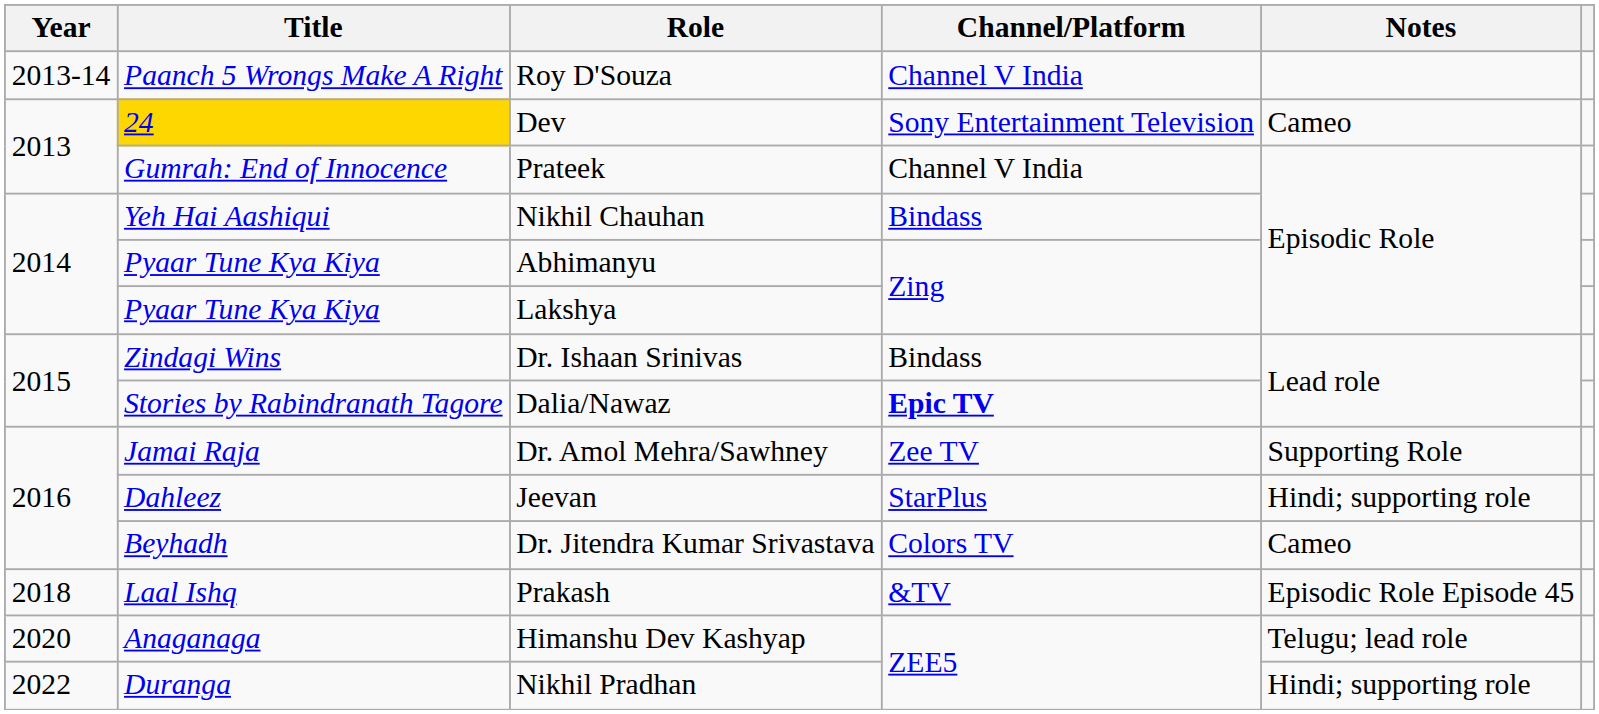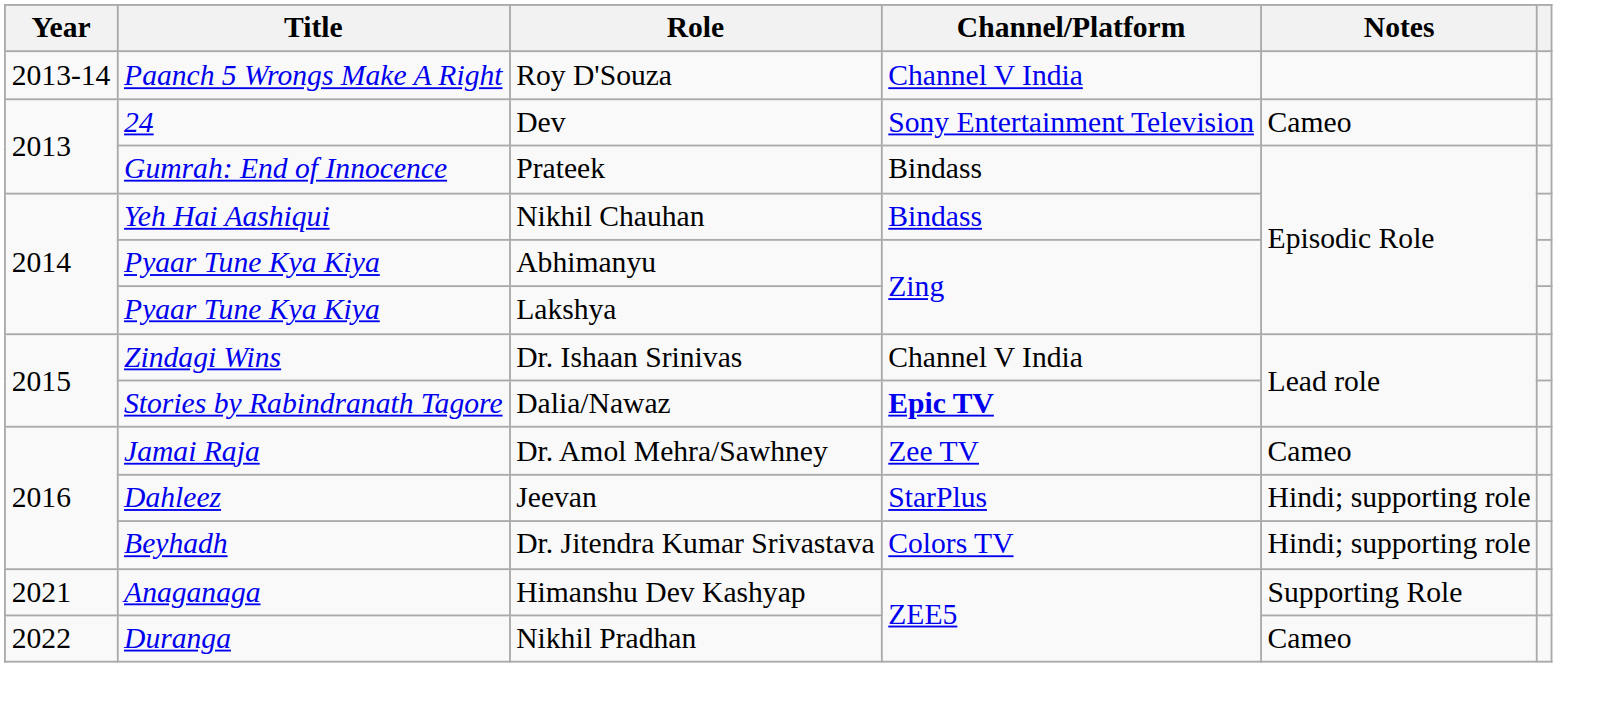Dev | Title: gold background -> no background
Prateek | Channel/Platform: Channel V India -> Bindass
Dr. Ishaan Srinivas | Channel/Platform: Bindass -> Channel V India
Dr. Amol Mehra/Sawhney | Notes: Supporting Role -> Cameo
Dr. Jitendra Kumar Srivastava | Notes: Cameo -> Hindi; supporting role
- row: 2018 | Laal Ishq | Prakash | &TV | Episodic Role Episode 45
Himanshu Dev Kashyap | Year: 2020 -> 2021
Himanshu Dev Kashyap | Notes: Telugu; lead role -> Supporting Role
Nikhil Pradhan | Notes: Hindi; supporting role -> Cameo
